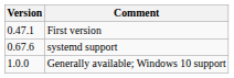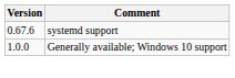- row: 0.47.1 | First version
